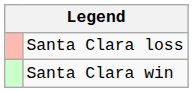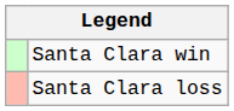rows swapped: Santa Clara win <-> Santa Clara loss
